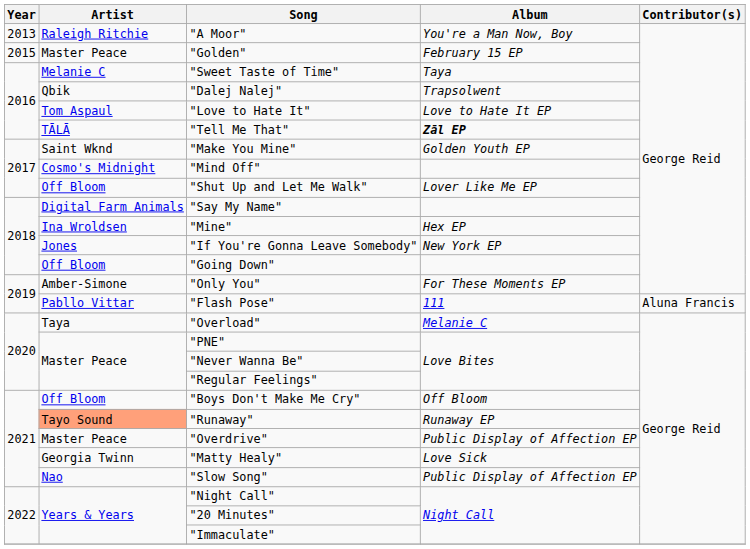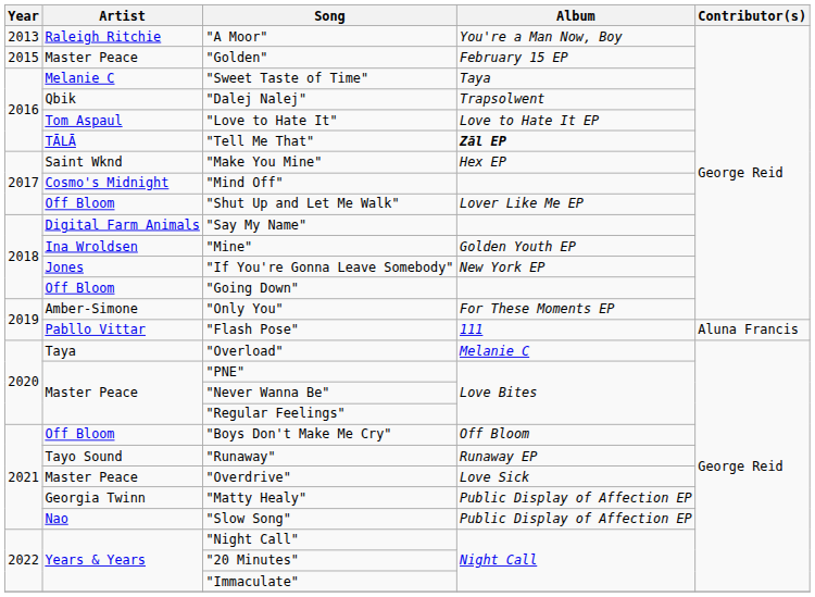"Make You Mine" | Album: Golden Youth EP -> Hex EP
"Mine" | Album: Hex EP -> Golden Youth EP
"Runaway" | Artist: lightsalmon background -> no background
"Overdrive" | Album: Public Display of Affection EP -> Love Sick
"Matty Healy" | Album: Love Sick -> Public Display of Affection EP
